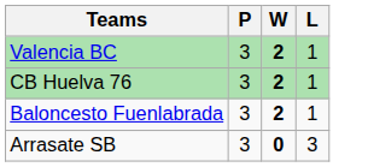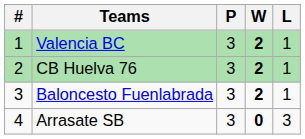+ column: # | 1 | 2 | 3 | 4
